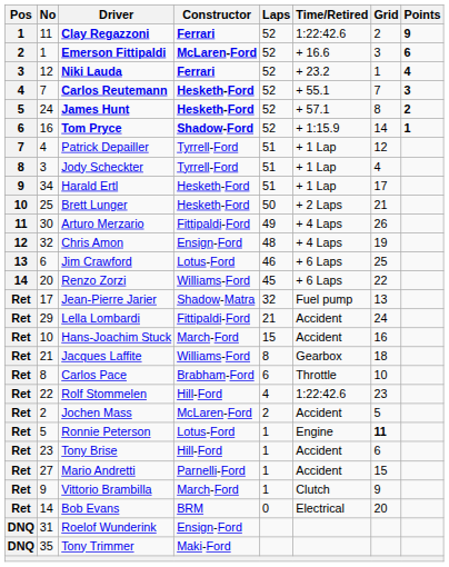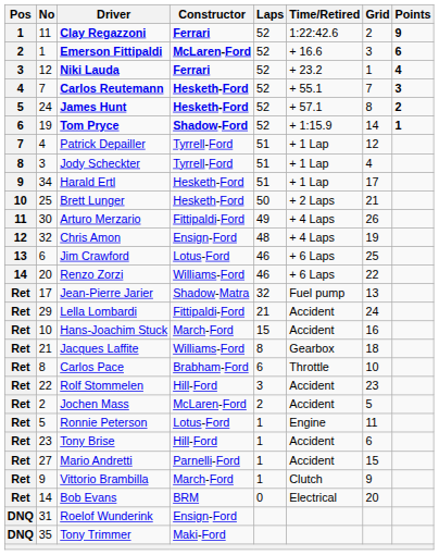Tom Pryce | No: 16 -> 19
Renzo Zorzi | Laps: 45 -> 46
Rolf Stommelen | Laps: 4 -> 3
Rolf Stommelen | Time/Retired: 1:22:42.6 -> Accident
Ronnie Peterson | Grid: bold -> normal
